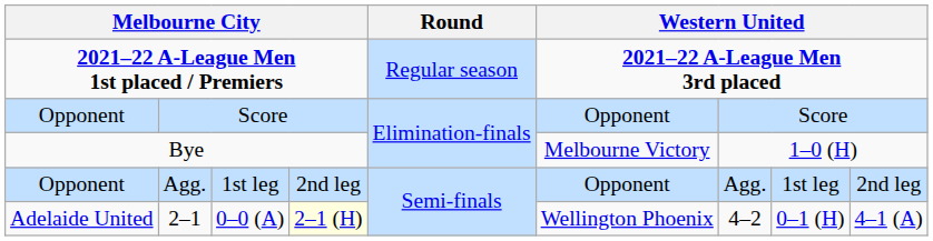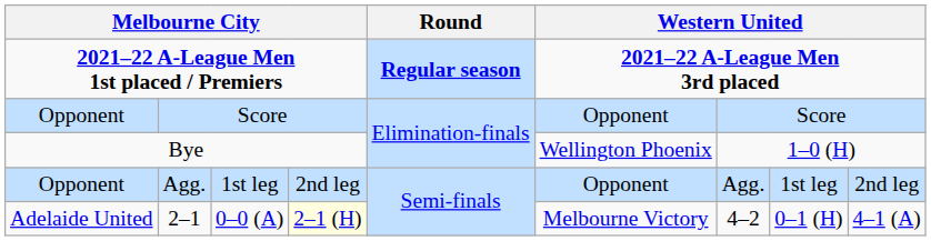2021–22 A-League Men 1st placed / Premiers | Round: normal -> bold
Bye | column 6: Melbourne Victory -> Wellington Phoenix
2–1 | column 6: Wellington Phoenix -> Melbourne Victory
